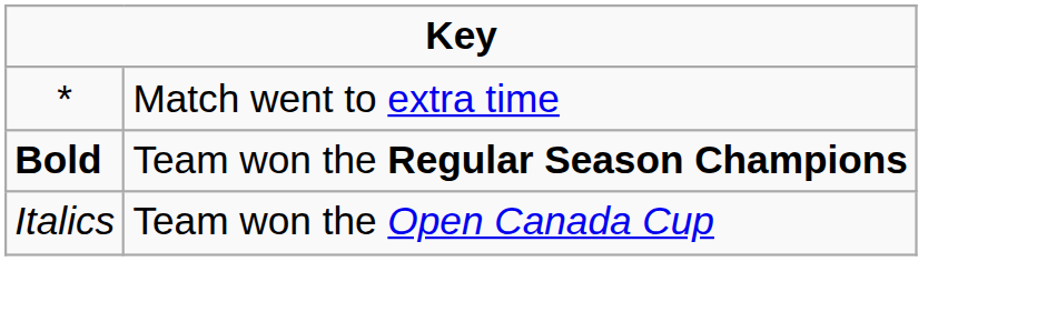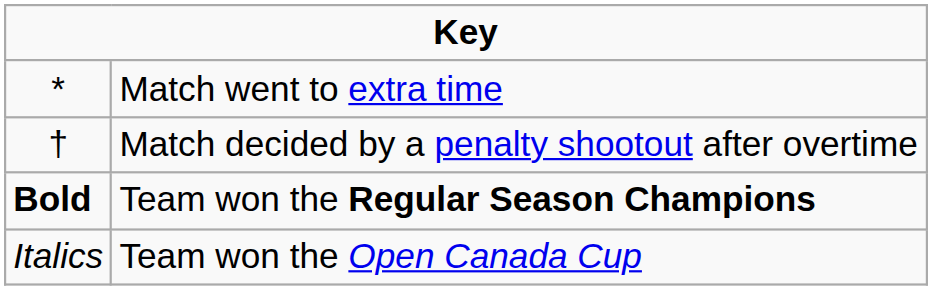+ row: † | Match decided by a penalty shootout after overtime
